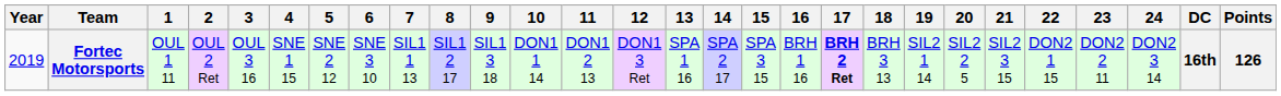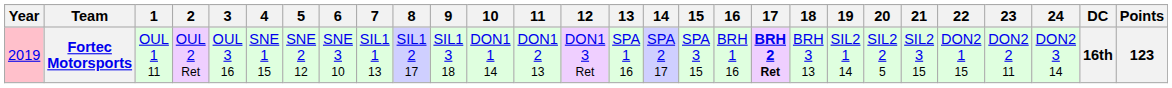Fortec Motorsports | Year: no background -> pink background
Fortec Motorsports | Points: 126 -> 123
